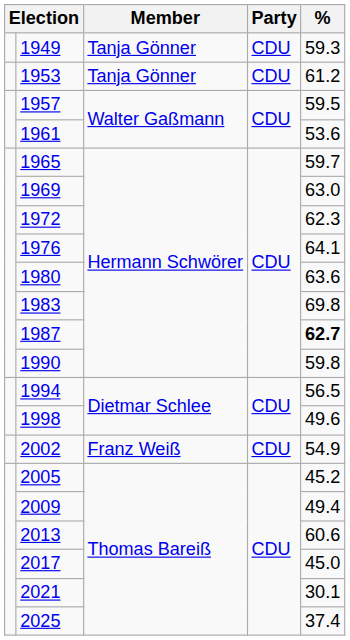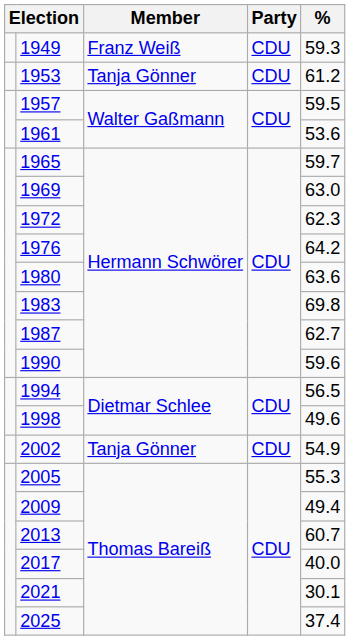1949 | Member: Tanja Gönner -> Franz Weiß
1976 | %: 64.1 -> 64.2
1987 | %: bold -> normal
1990 | %: 59.8 -> 59.6
2002 | Member: Franz Weiß -> Tanja Gönner
2005 | %: 45.2 -> 55.3
2013 | %: 60.6 -> 60.7
2017 | %: 45.0 -> 40.0
